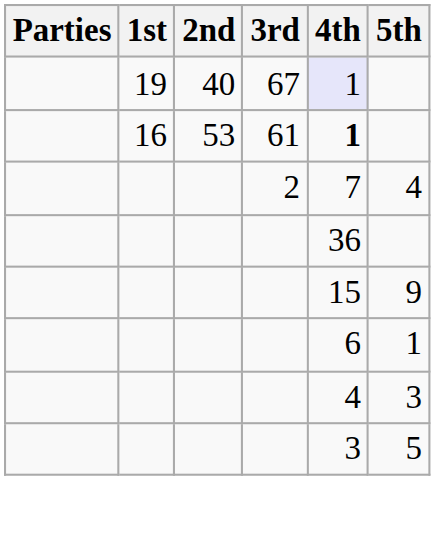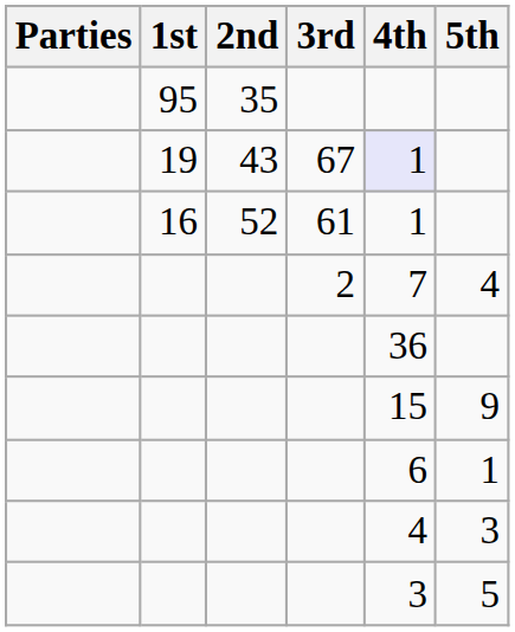+ row: 95 | 35
19 | 2nd: 40 -> 43
16 | 2nd: 53 -> 52
16 | 4th: bold -> normal
